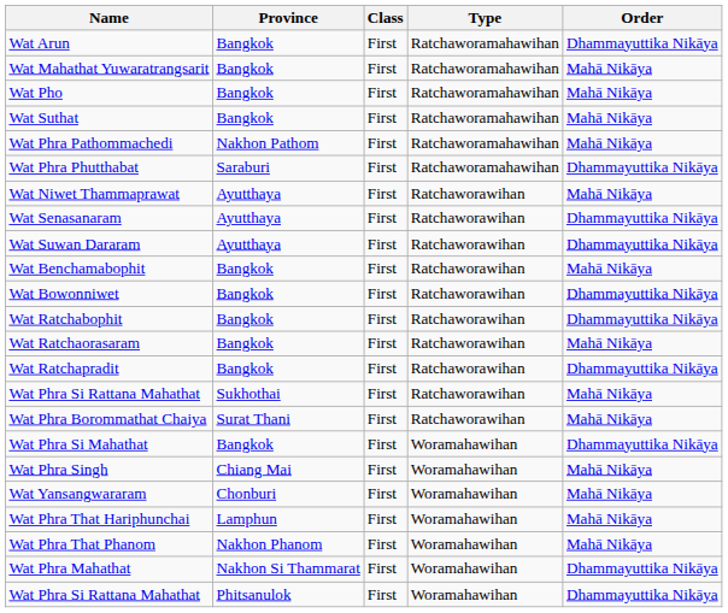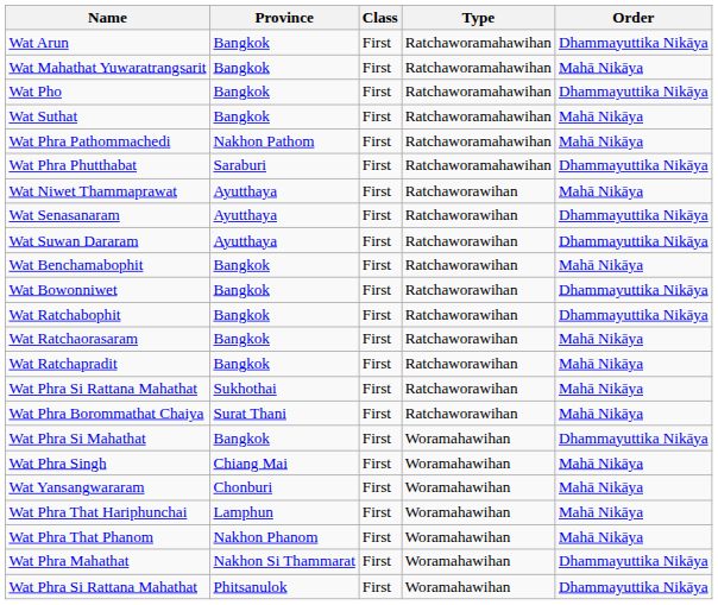Wat Pho | Order: Mahā Nikāya -> Dhammayuttika Nikāya
Wat Ratchapradit | Order: Dhammayuttika Nikāya -> Mahā Nikāya
